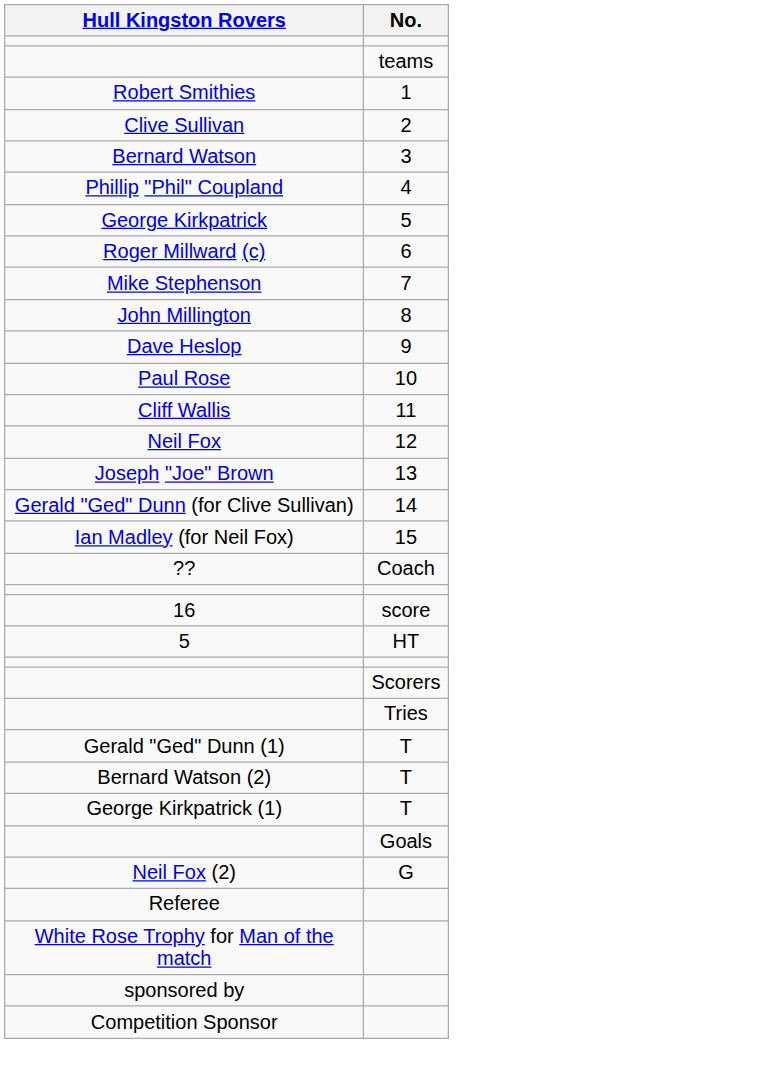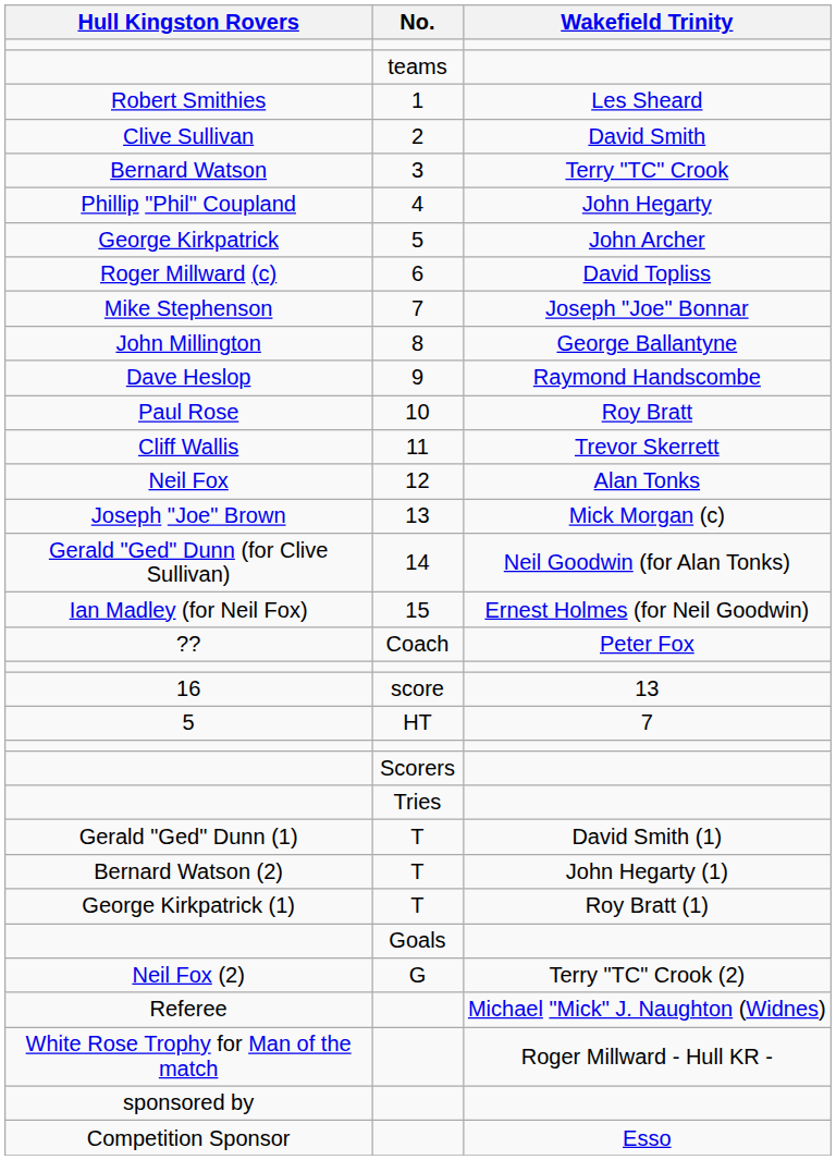+ column: Wakefield Trinity | Les Sheard | David Smith | Terry "TC" Crook | John Hegarty | John Archer | David Topliss | Joseph "Joe" Bonnar | George Ballantyne | Raymond Handscombe | Roy Bratt | Trevor Skerrett | Alan Tonks | Mick Morgan (c) | Neil Goodwin (for Alan Tonks) | Ernest Holmes (for Neil Goodwin) | Peter Fox | 13 | 7 | David Smith (1) | John Hegarty (1) | Roy Bratt (1) | Terry "TC" Crook (2) | Michael "Mick" J. Naughton (Widnes) | Roger Millward - Hull KR - | Esso
